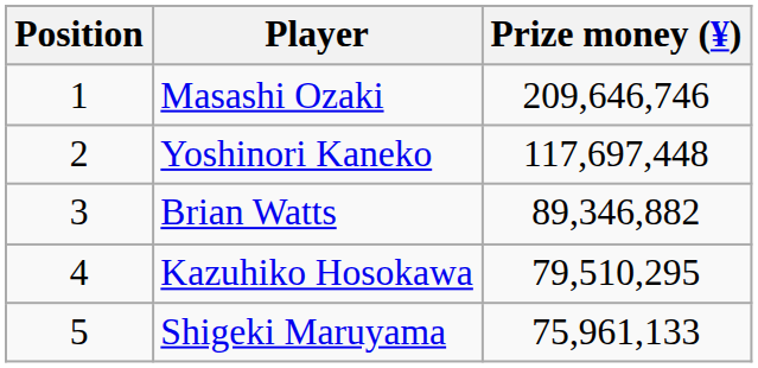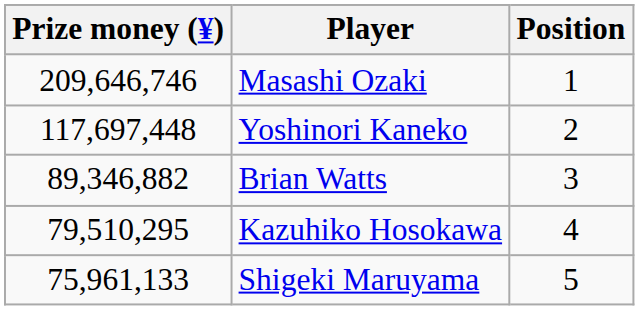columns swapped: Position <-> Prize money (¥)
